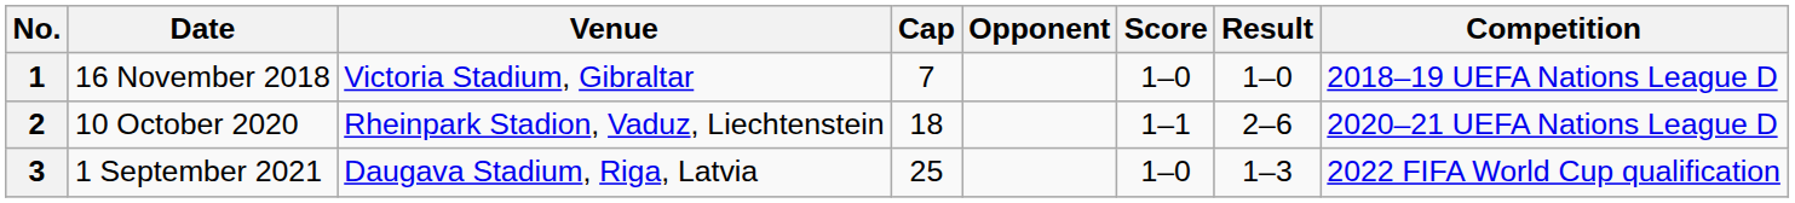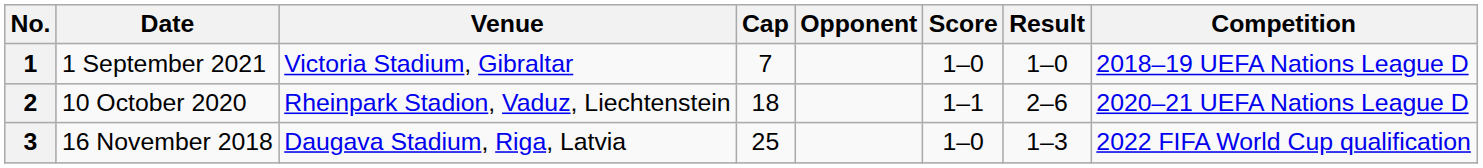1 | Date: 16 November 2018 -> 1 September 2021
3 | Date: 1 September 2021 -> 16 November 2018
